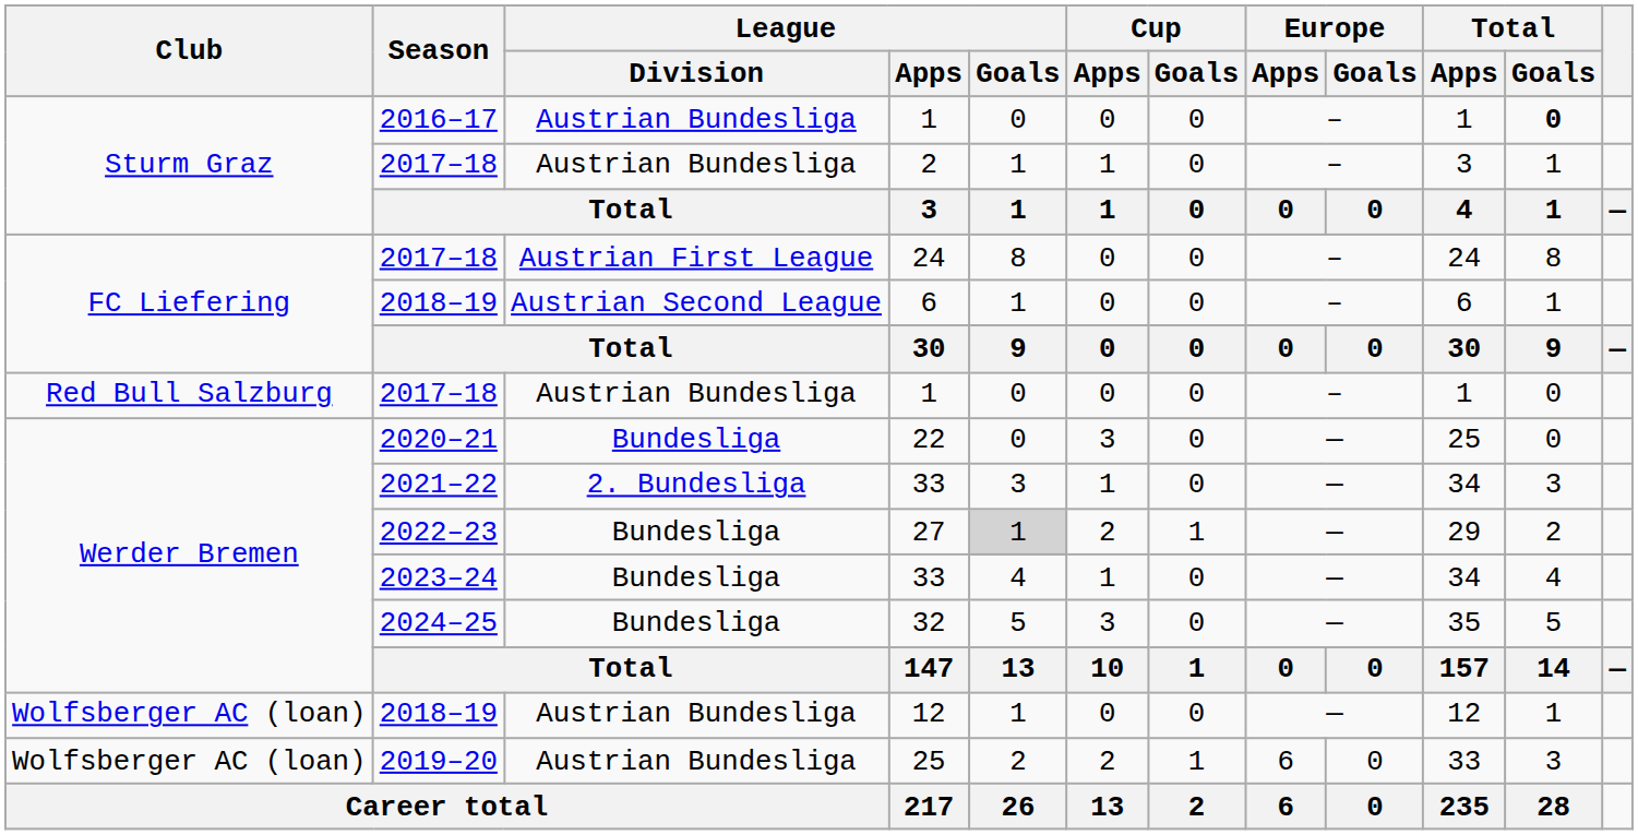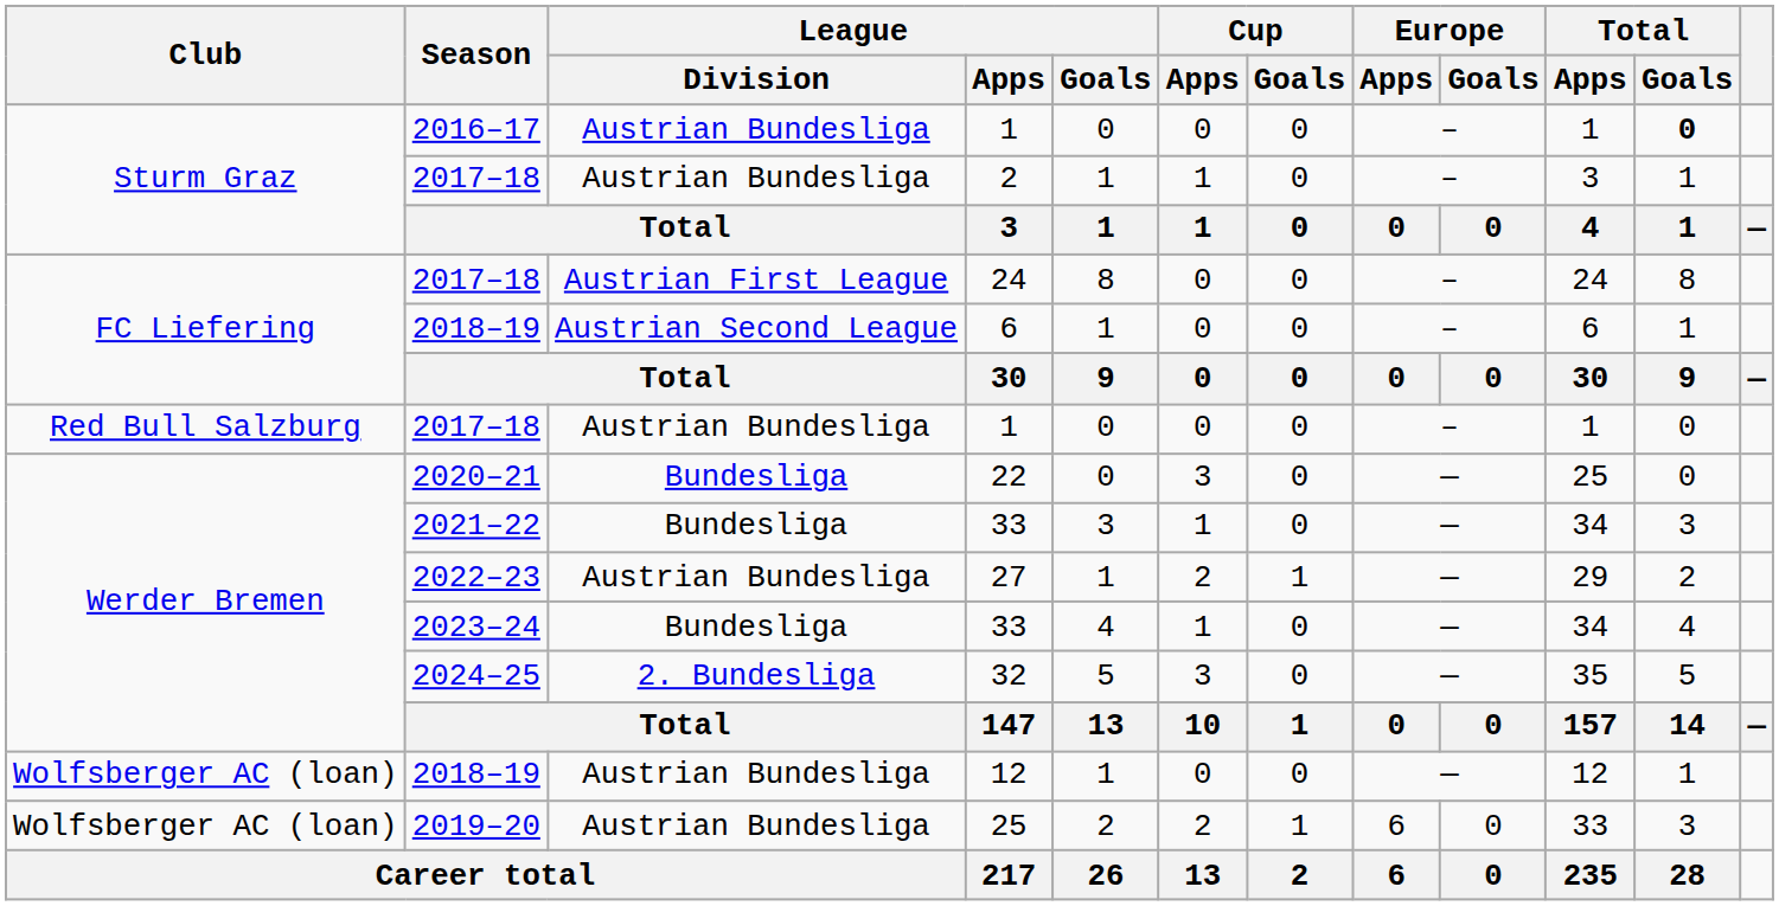2021–22 / 33 | League / Division: 2. Bundesliga -> Bundesliga
27 | League / Division: Bundesliga -> Austrian Bundesliga
27 | League / Goals: lightgrey background -> no background
32 | League / Division: Bundesliga -> 2. Bundesliga
